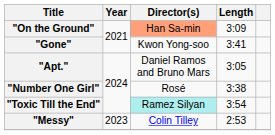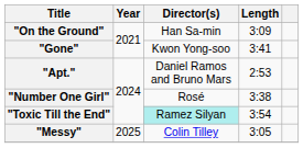"On the Ground" | Director(s): lightsalmon background -> no background
"Apt." | Length: 3:05 -> 2:53
"Messy" | Year: 2023 -> 2025
"Messy" | Length: 2:53 -> 3:05
